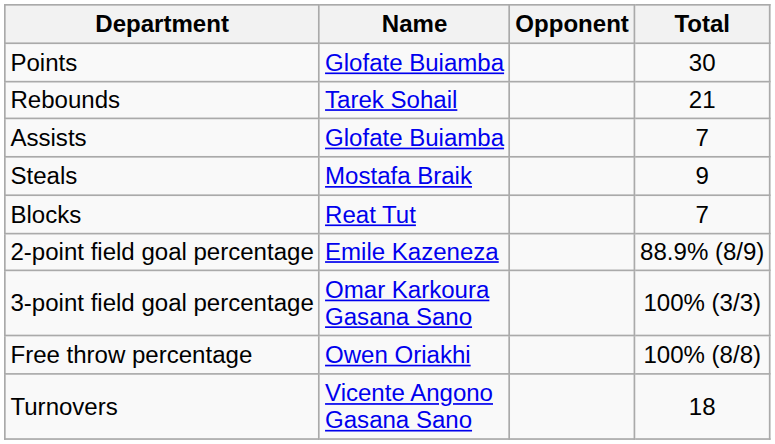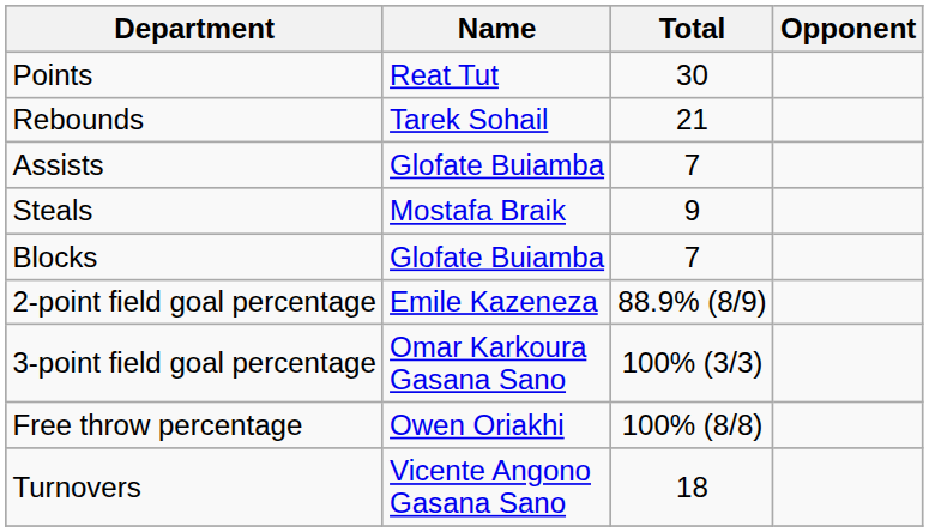columns swapped: Total <-> Opponent
Points | Name: Glofate Buiamba -> Reat Tut
Blocks | Name: Reat Tut -> Glofate Buiamba
